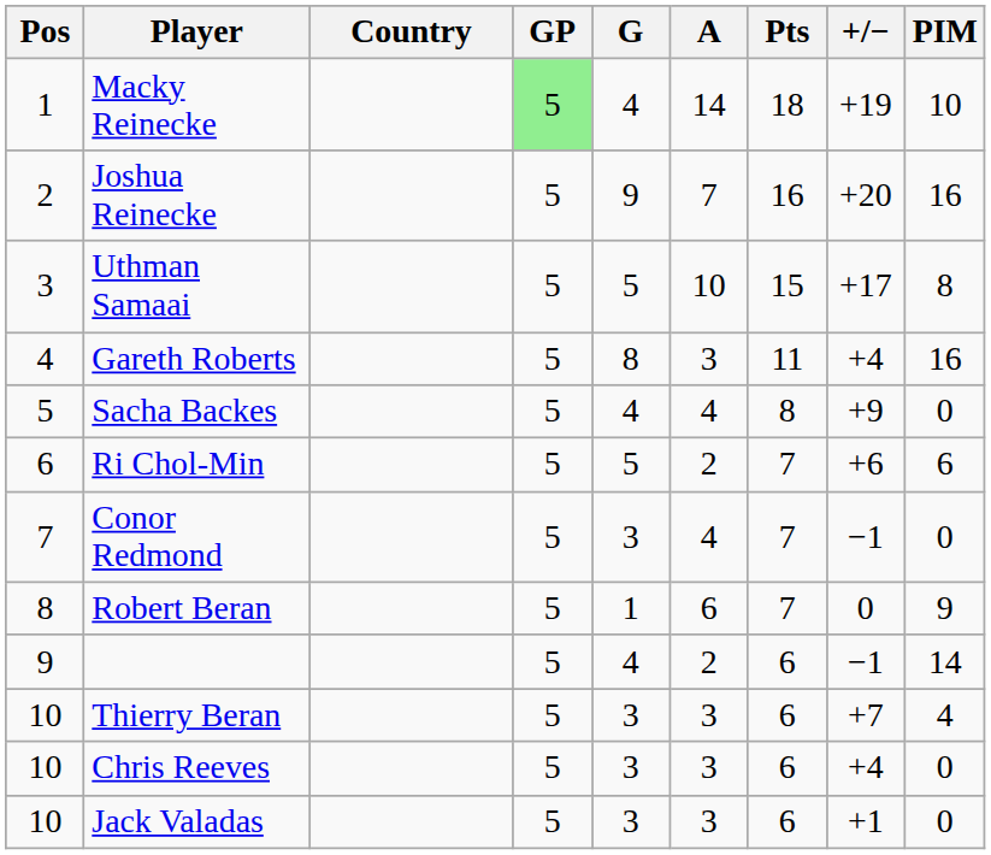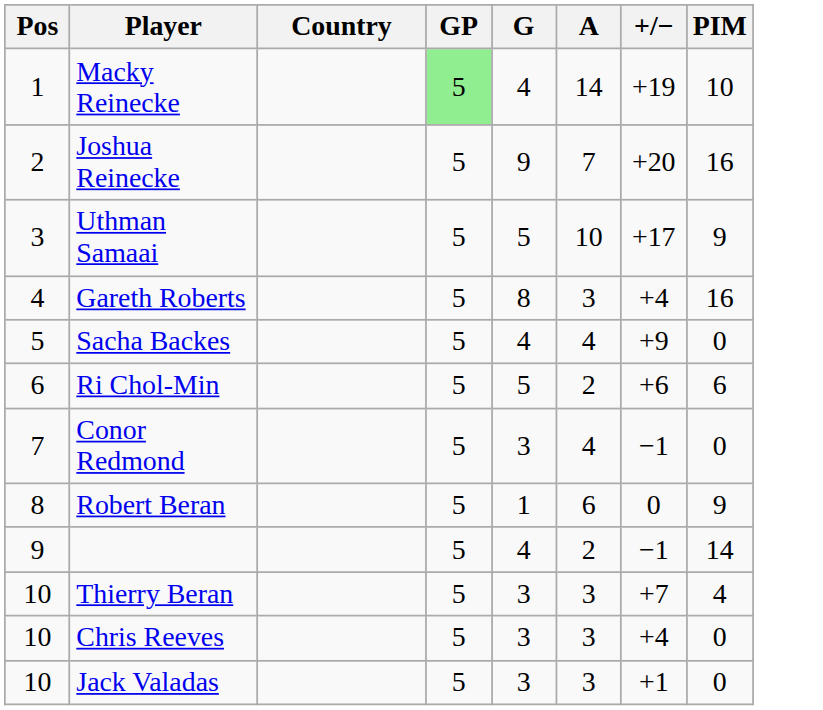- column: Pts | 18 | 16 | 15 | 11 | 8 | 7 | 7 | 7 | 6 | 6 | 6 | 6
Uthman Samaai | PIM: 8 -> 9
